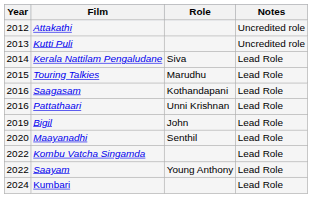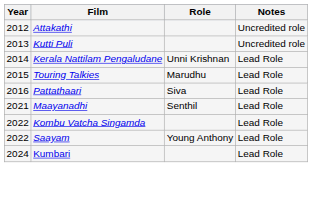Kerala Nattilam Pengaludane | Role: Siva -> Unni Krishnan
- row: 2016 | Saagasam | Kothandapani | Lead Role
Pattathaari | Role: Unni Krishnan -> Siva
- row: 2019 | Bigil | John | Lead Role
Maayanadhi | Year: 2020 -> 2021
